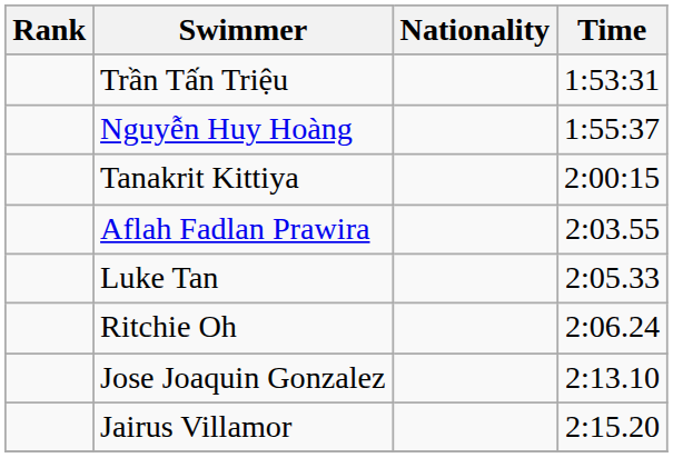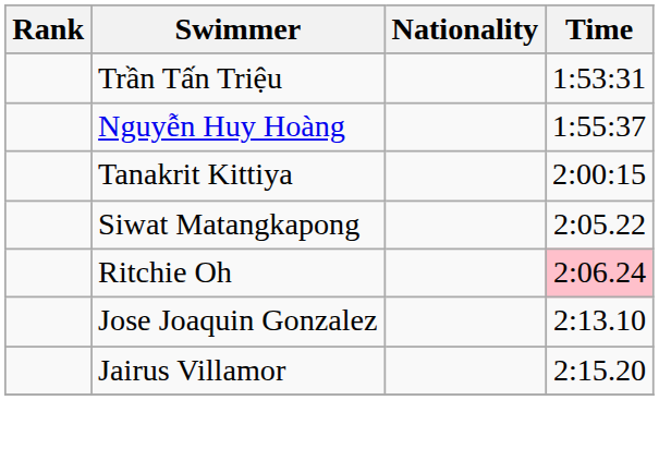- row: Aflah Fadlan Prawira | 2:03.55
+ row: Siwat Matangkapong | 2:05.22
- row: Luke Tan | 2:05.33
Ritchie Oh | Time: no background -> pink background
